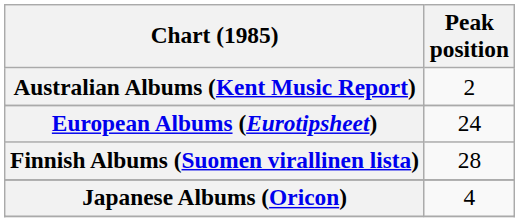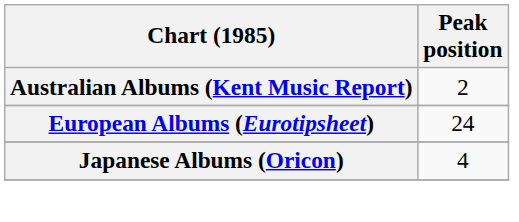- row: Finnish Albums (Suomen virallinen lista) | 28
